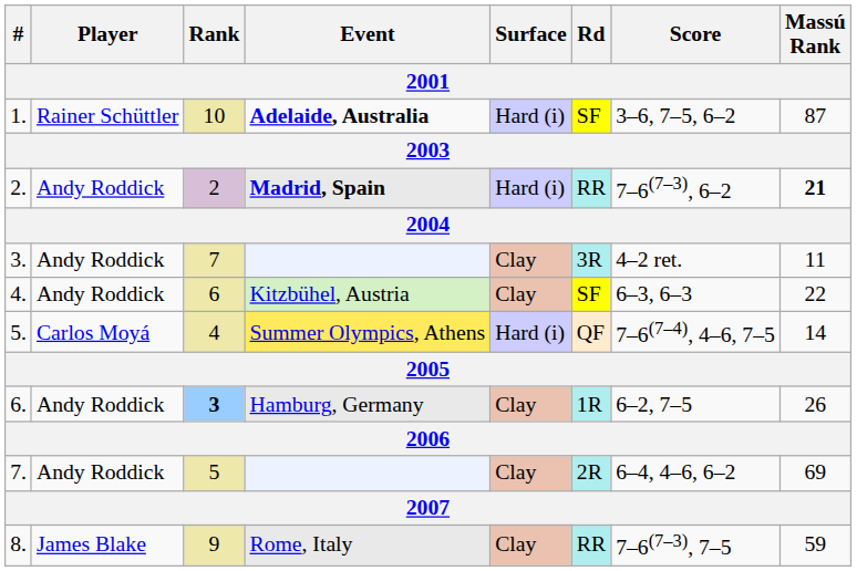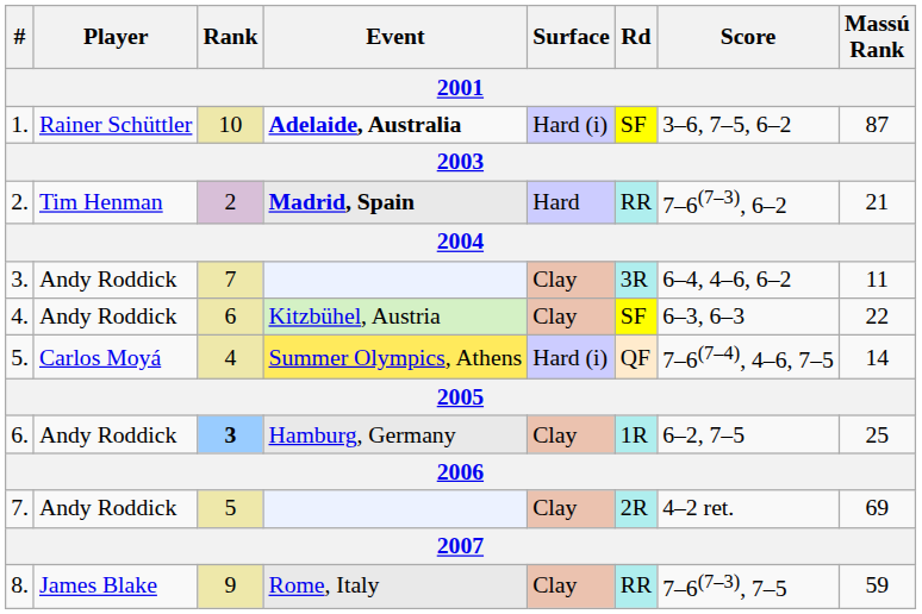2. | Player: Andy Roddick -> Tim Henman
2. | Surface: Hard (i) -> Hard
2. | Massú Rank: bold -> normal
3. | Score: 4–2 ret. -> 6–4, 4–6, 6–2
6. | Massú Rank: 26 -> 25
7. | Score: 6–4, 4–6, 6–2 -> 4–2 ret.
